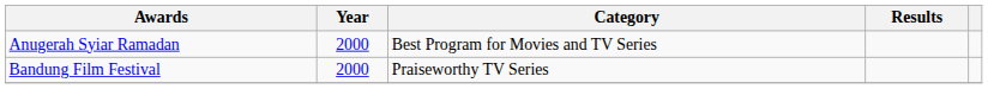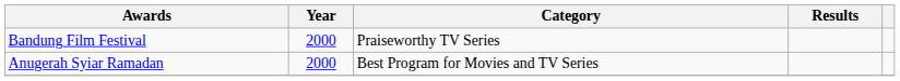rows swapped: Bandung Film Festival <-> Anugerah Syiar Ramadan
